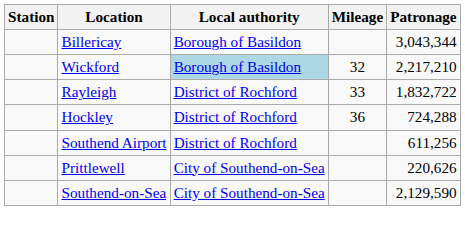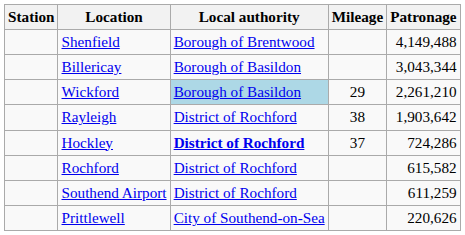+ row: Shenfield | Borough of Brentwood | 4,149,488
Wickford | Mileage: 32 -> 29
Wickford | Patronage: 2,217,210 -> 2,261,210
Rayleigh | Mileage: 33 -> 38
Rayleigh | Patronage: 1,832,722 -> 1,903,642
Hockley | Local authority: normal -> bold
Hockley | Mileage: 36 -> 37
Hockley | Patronage: 724,288 -> 724,286
+ row: Rochford | District of Rochford | 615,582
Southend Airport | Patronage: 611,256 -> 611,259
- row: Southend-on-Sea | City of Southend-on-Sea | 2,129,590
